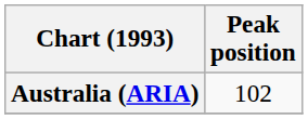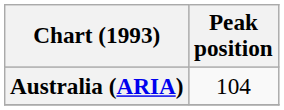Australia (ARIA) | Peak position: 102 -> 104
